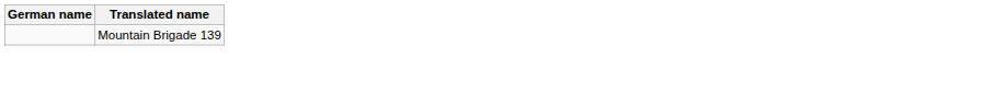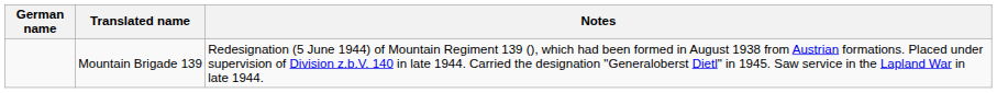+ column: Notes | Redesignation (5 June 1944) of Mountain Regiment 139 (), which had been formed in August 1938 from Austrian formations. Placed under supervision of Division z.b.V. 140 in late 1944. Carried the designation "Generaloberst Dietl" in 1945. Saw service in the Lapland War in late 1944.
